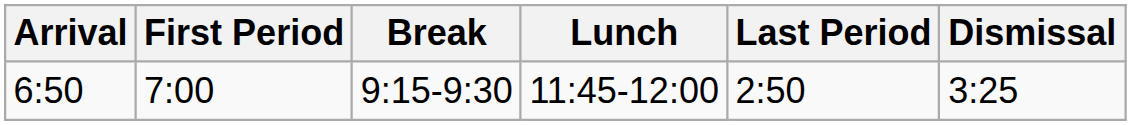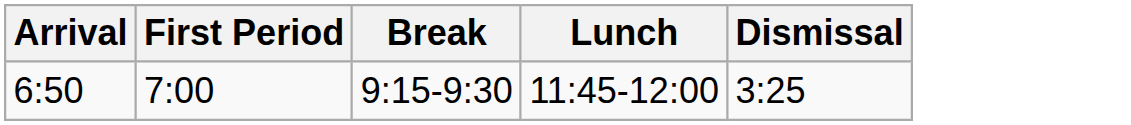- column: Last Period | 2:50
